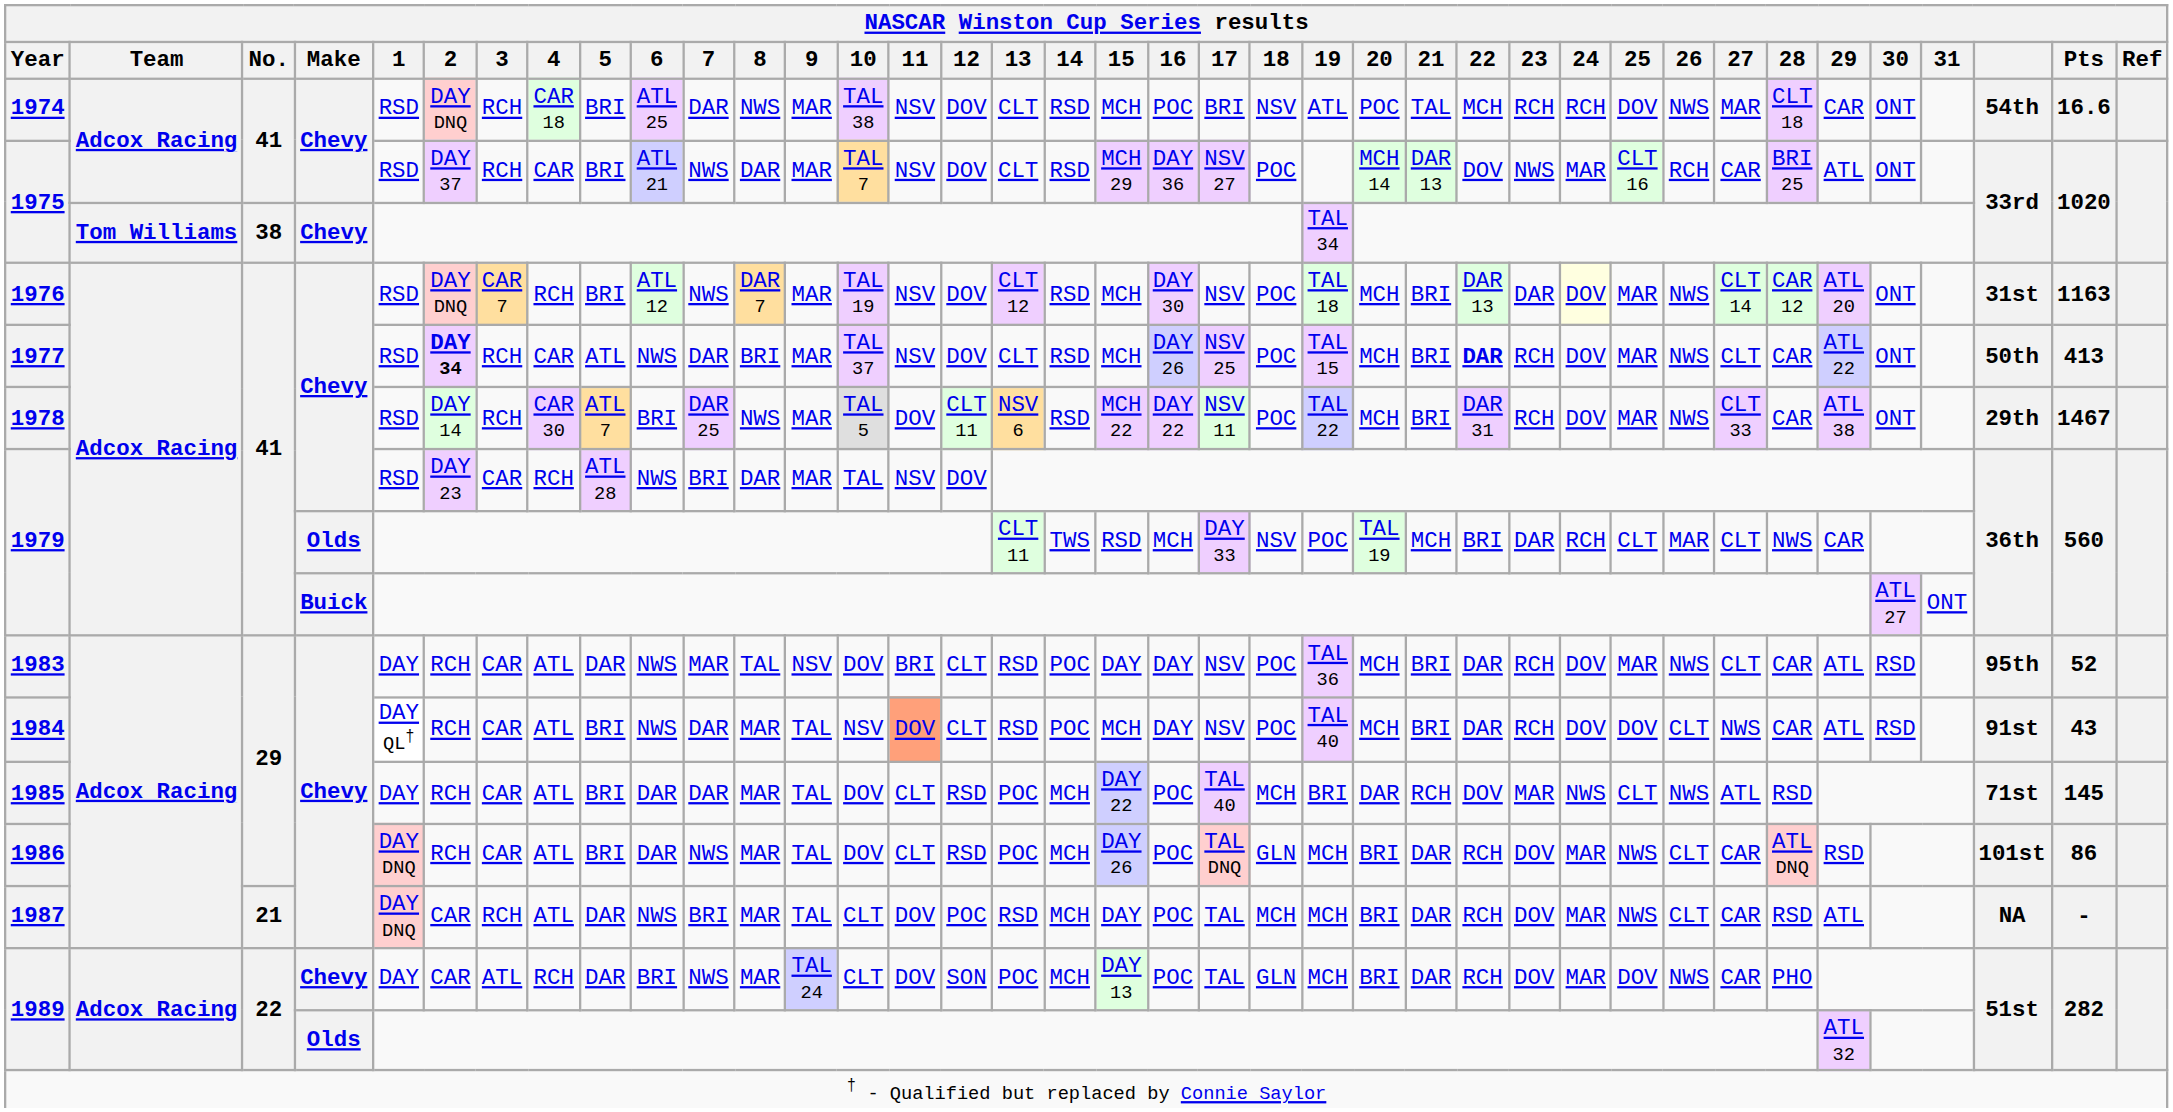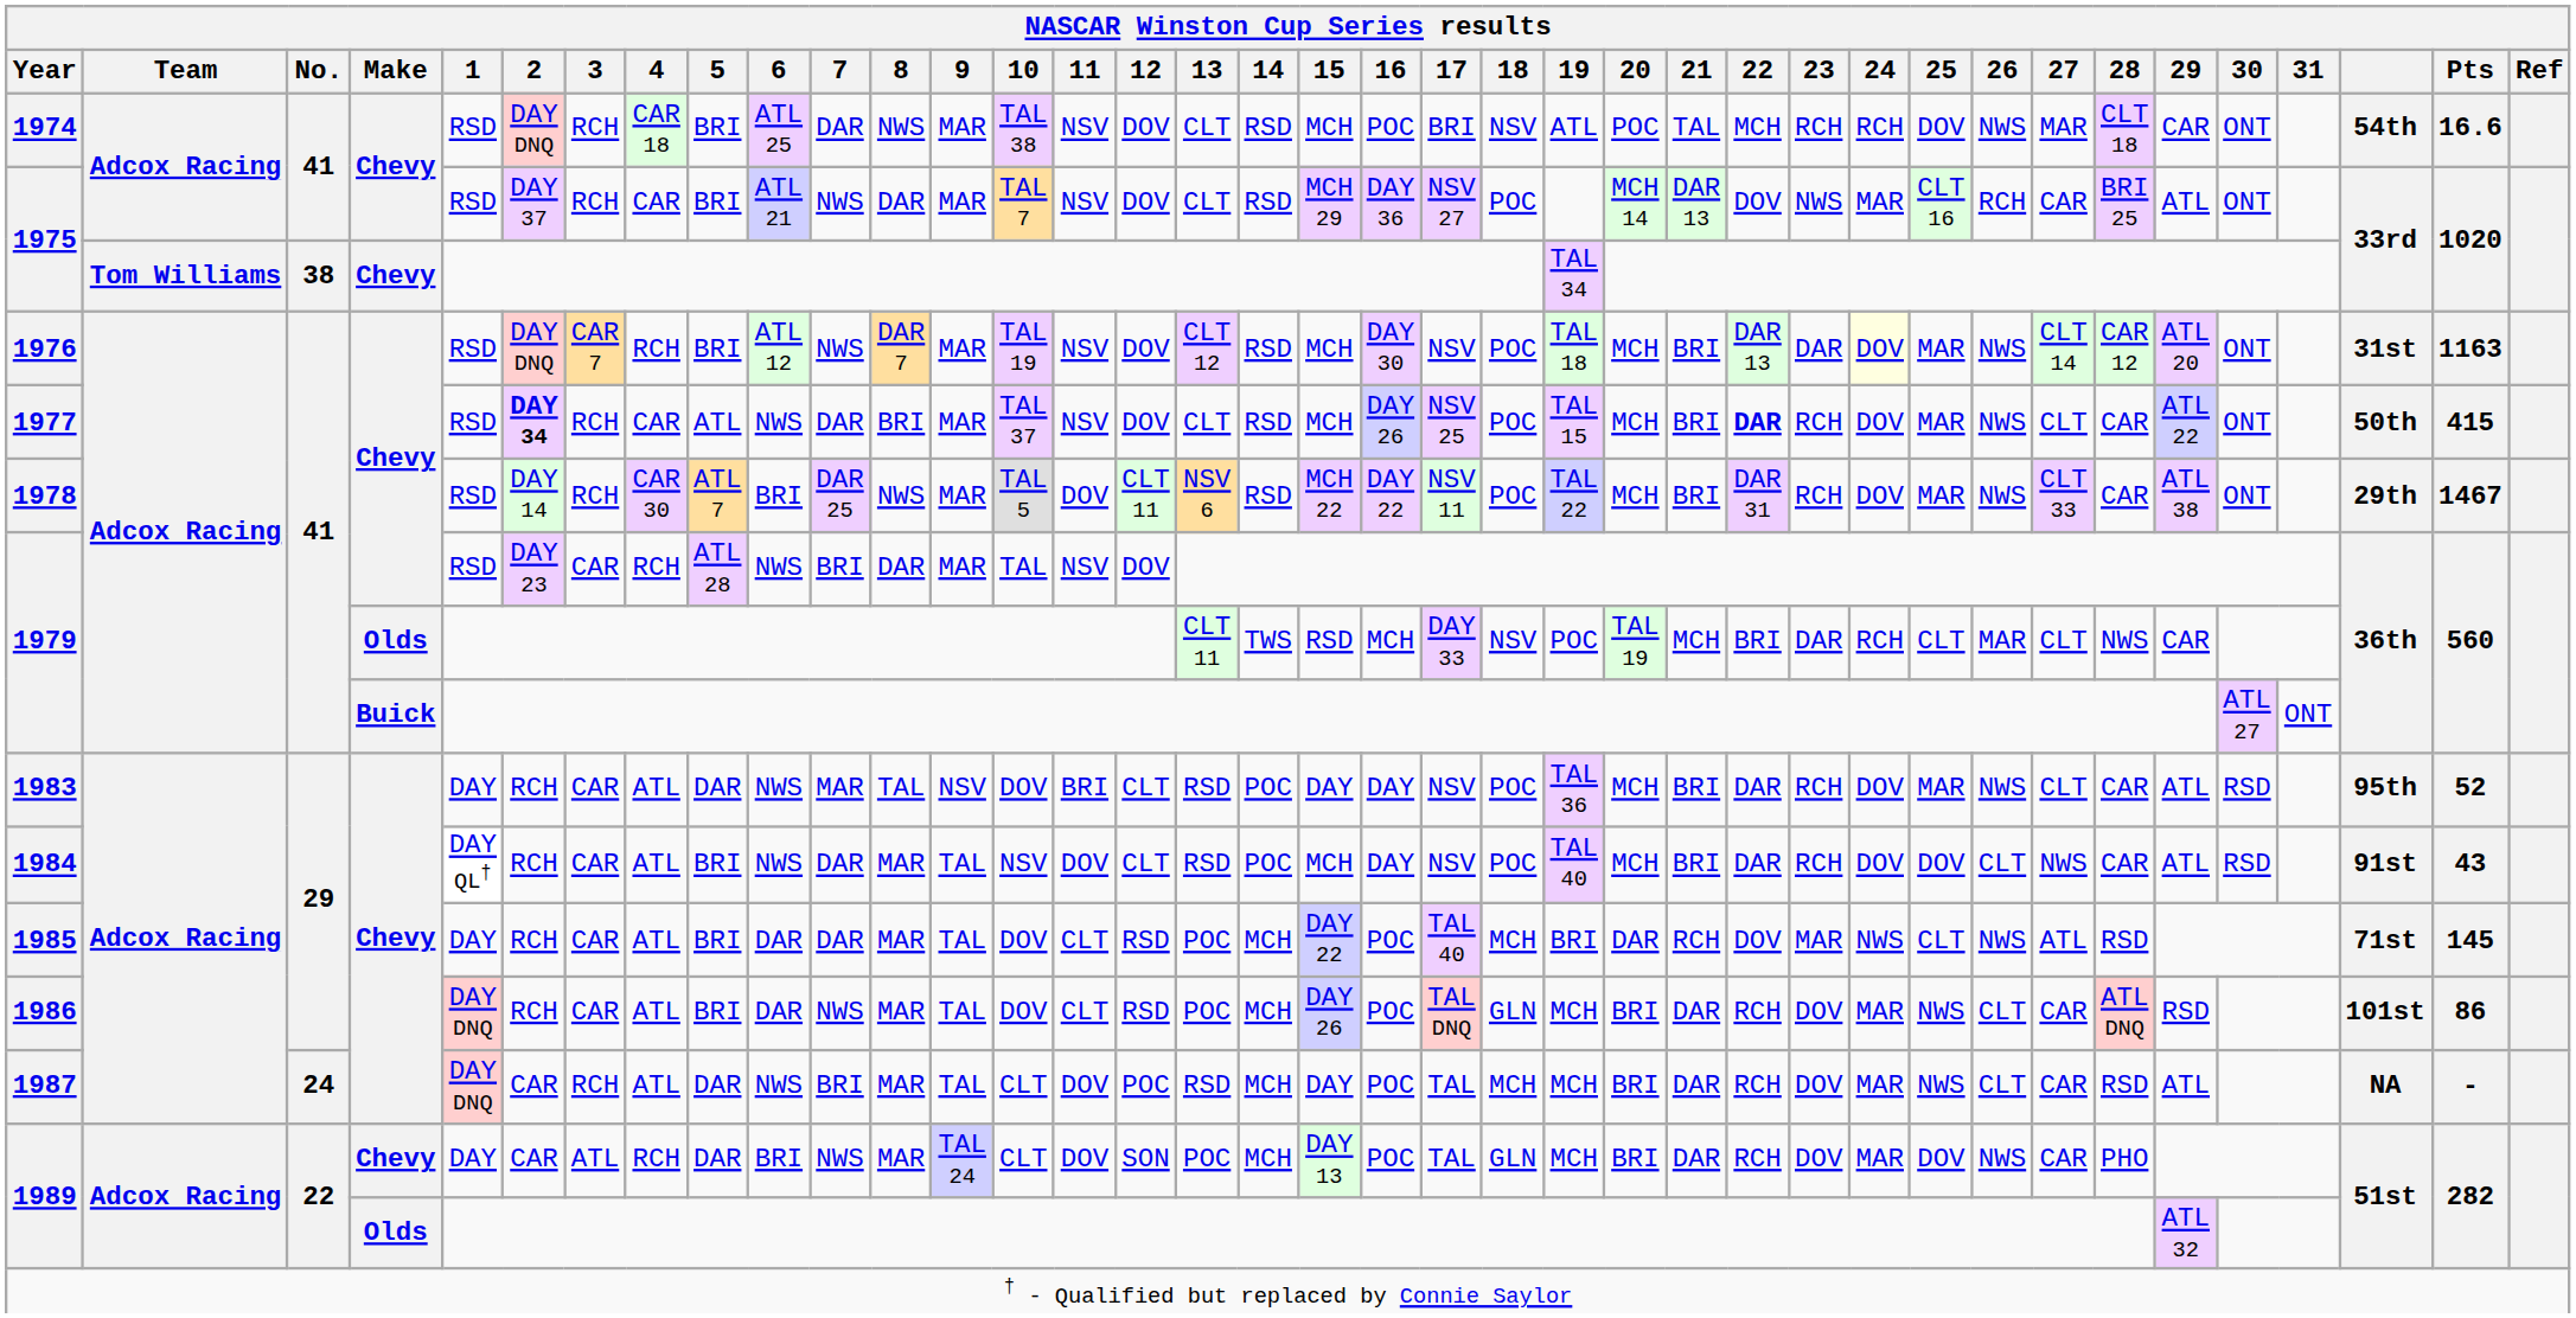1977 | Pts: 413 -> 415
1984 | 11: lightsalmon background -> no background
1987 | No.: 21 -> 24
